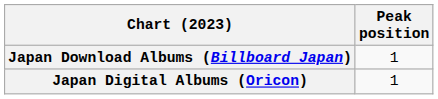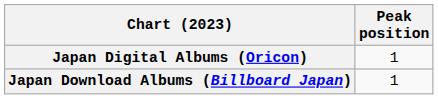rows swapped: Japan Download Albums (Billboard Japan) <-> Japan Digital Albums (Oricon)
